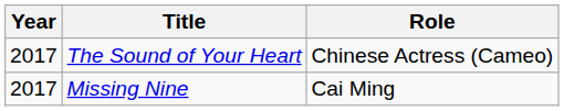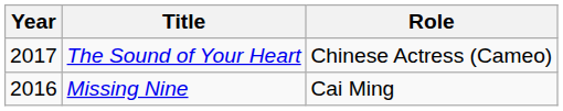Missing Nine | Year: 2017 -> 2016
